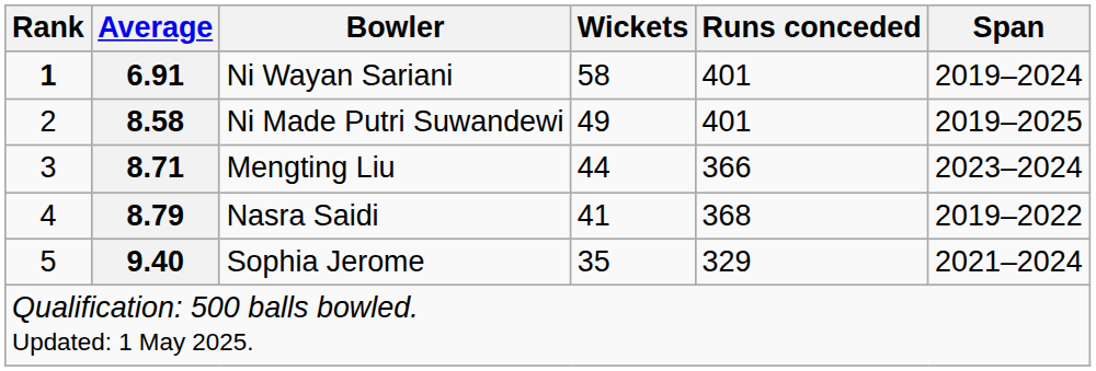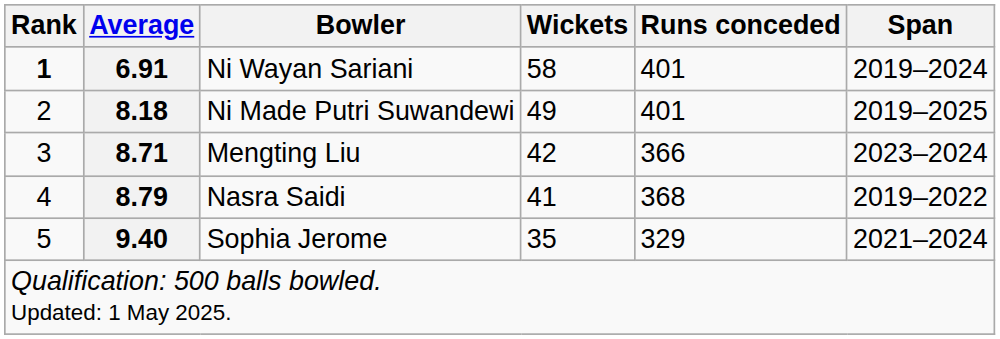Ni Made Putri Suwandewi | Average: 8.58 -> 8.18
Mengting Liu | Wickets: 44 -> 42
